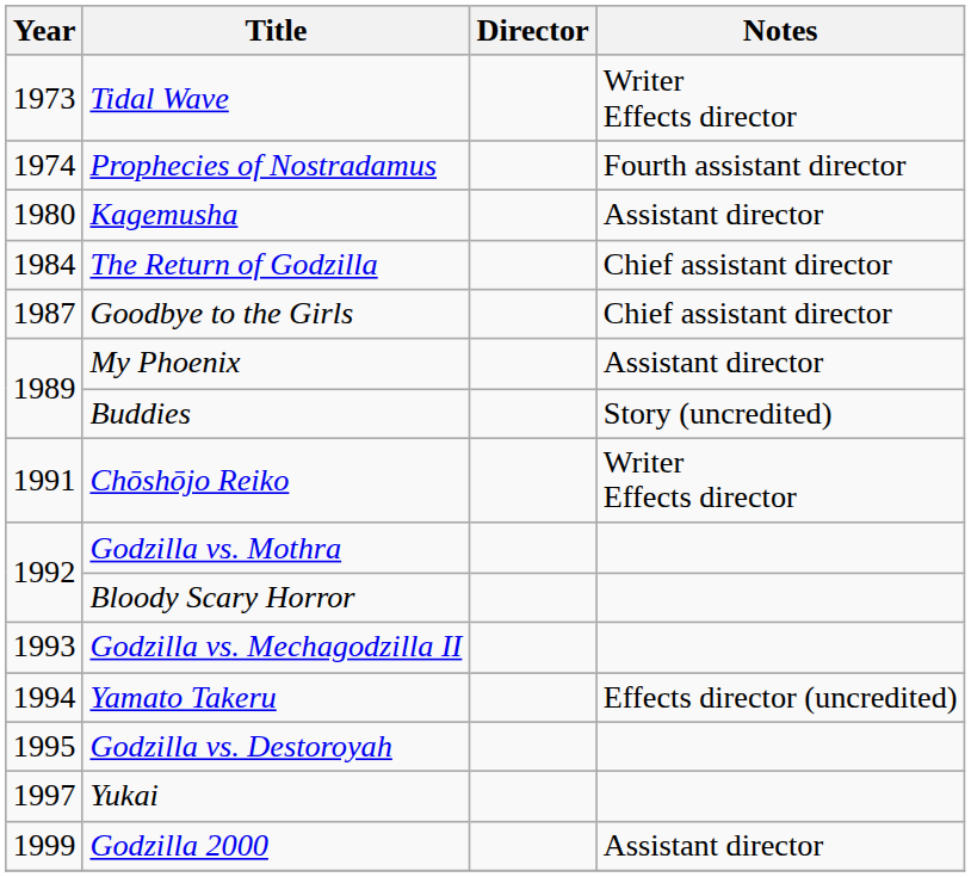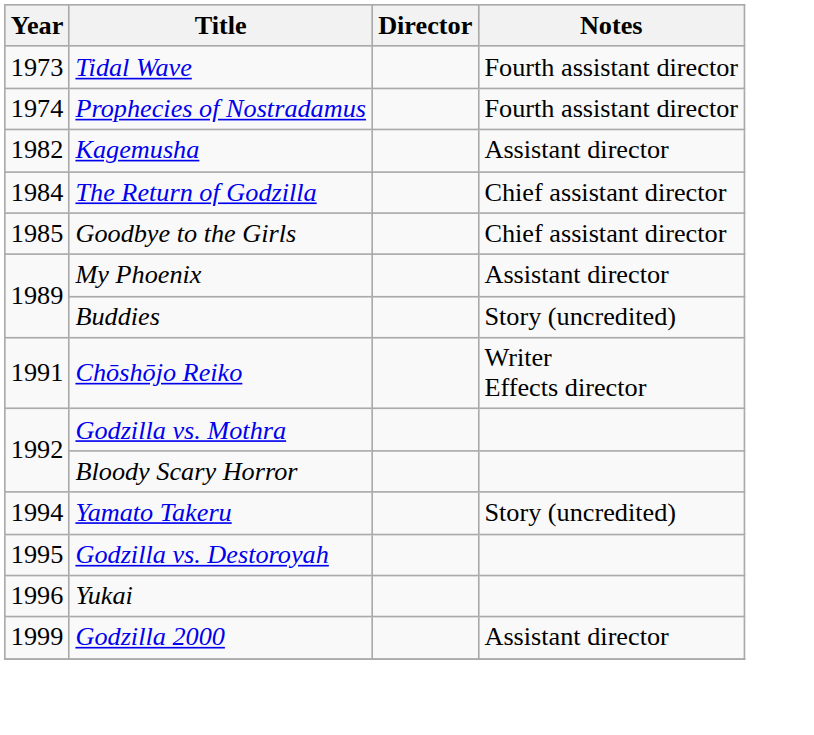Tidal Wave | Notes: Writer Effects director -> Fourth assistant director
Kagemusha | Year: 1980 -> 1982
Goodbye to the Girls | Year: 1987 -> 1985
- row: 1993 | Godzilla vs. Mechagodzilla II
Yamato Takeru | Notes: Effects director (uncredited) -> Story (uncredited)
Yukai | Year: 1997 -> 1996
